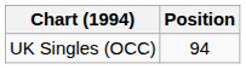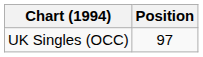UK Singles (OCC) | Position: 94 -> 97
